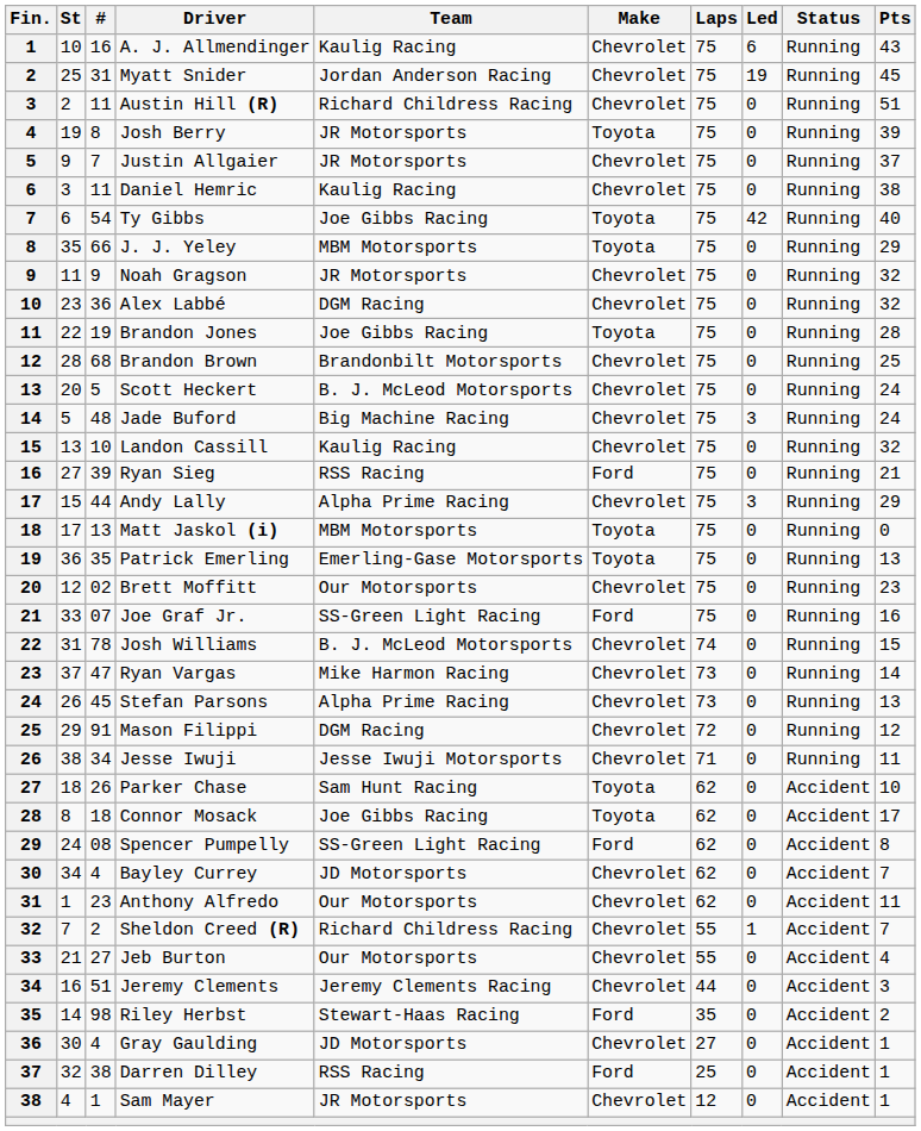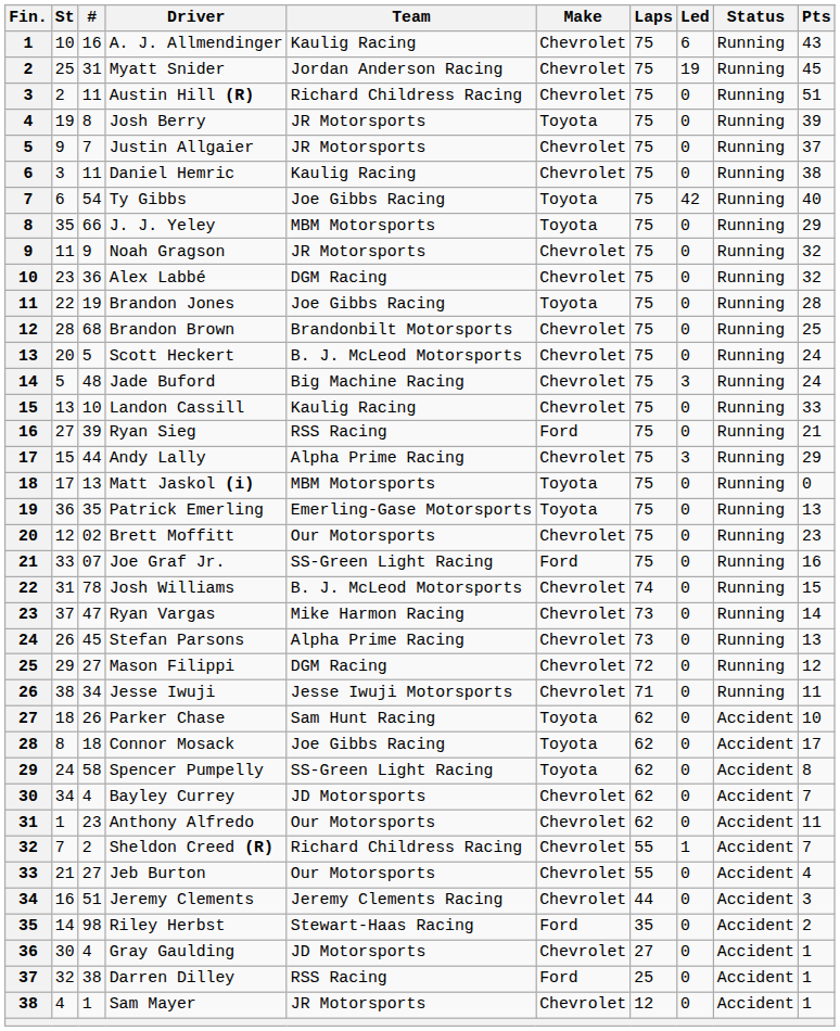Landon Cassill | Pts: 32 -> 33
Mason Filippi | #: 91 -> 27
Spencer Pumpelly | #: 08 -> 58
Spencer Pumpelly | Make: Ford -> Toyota
